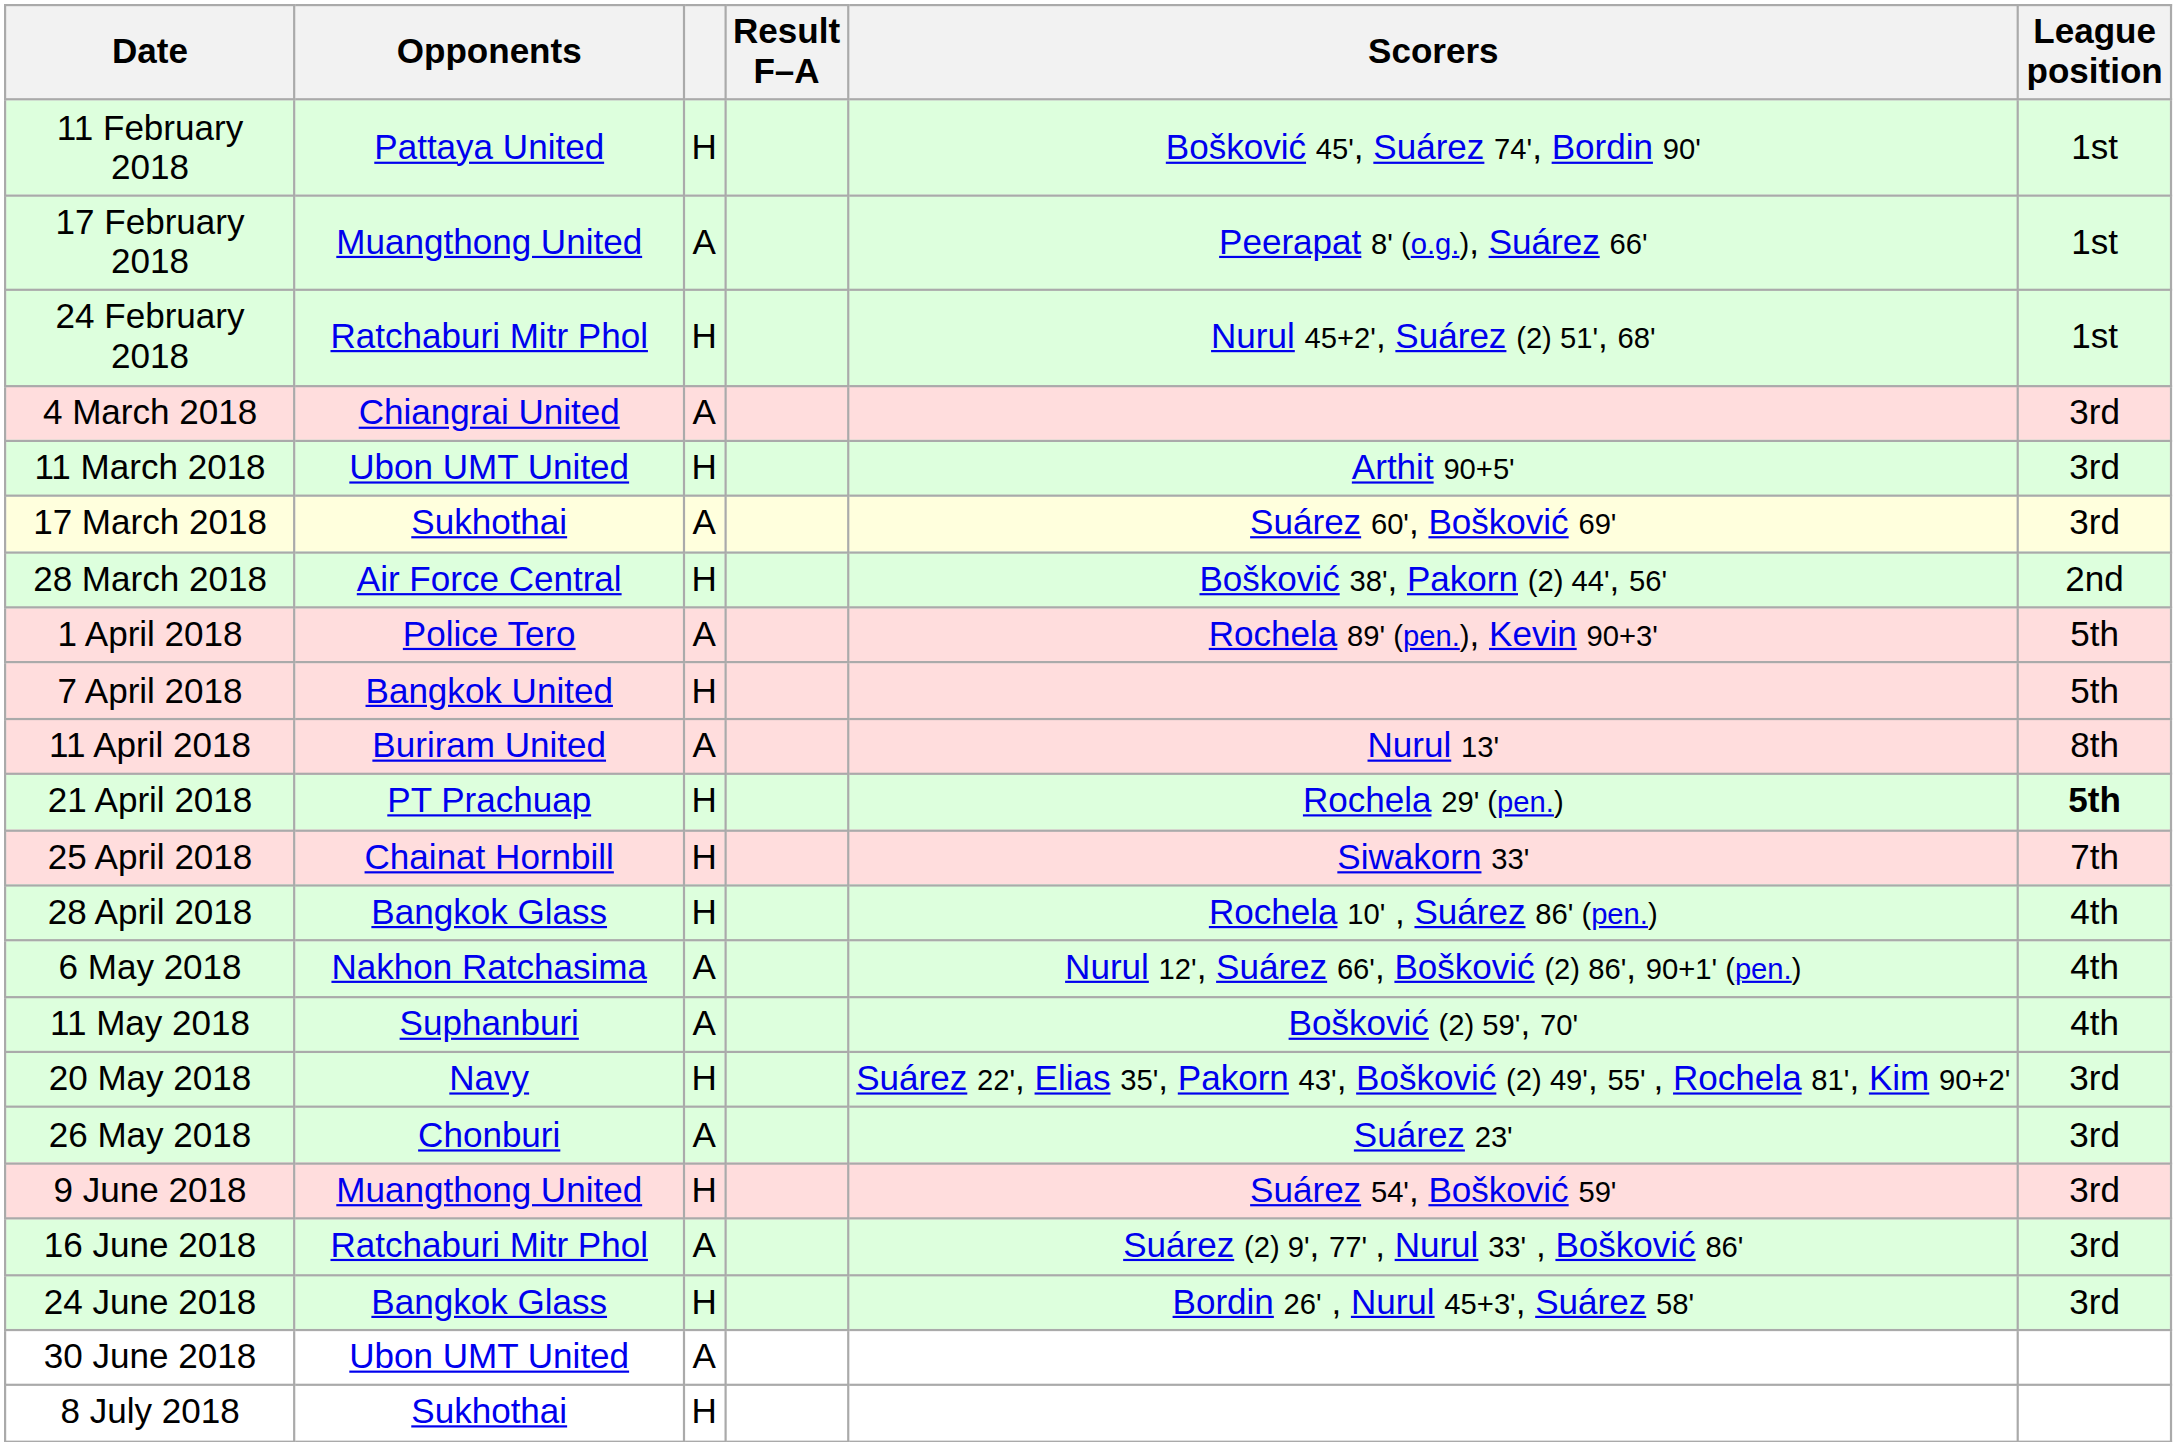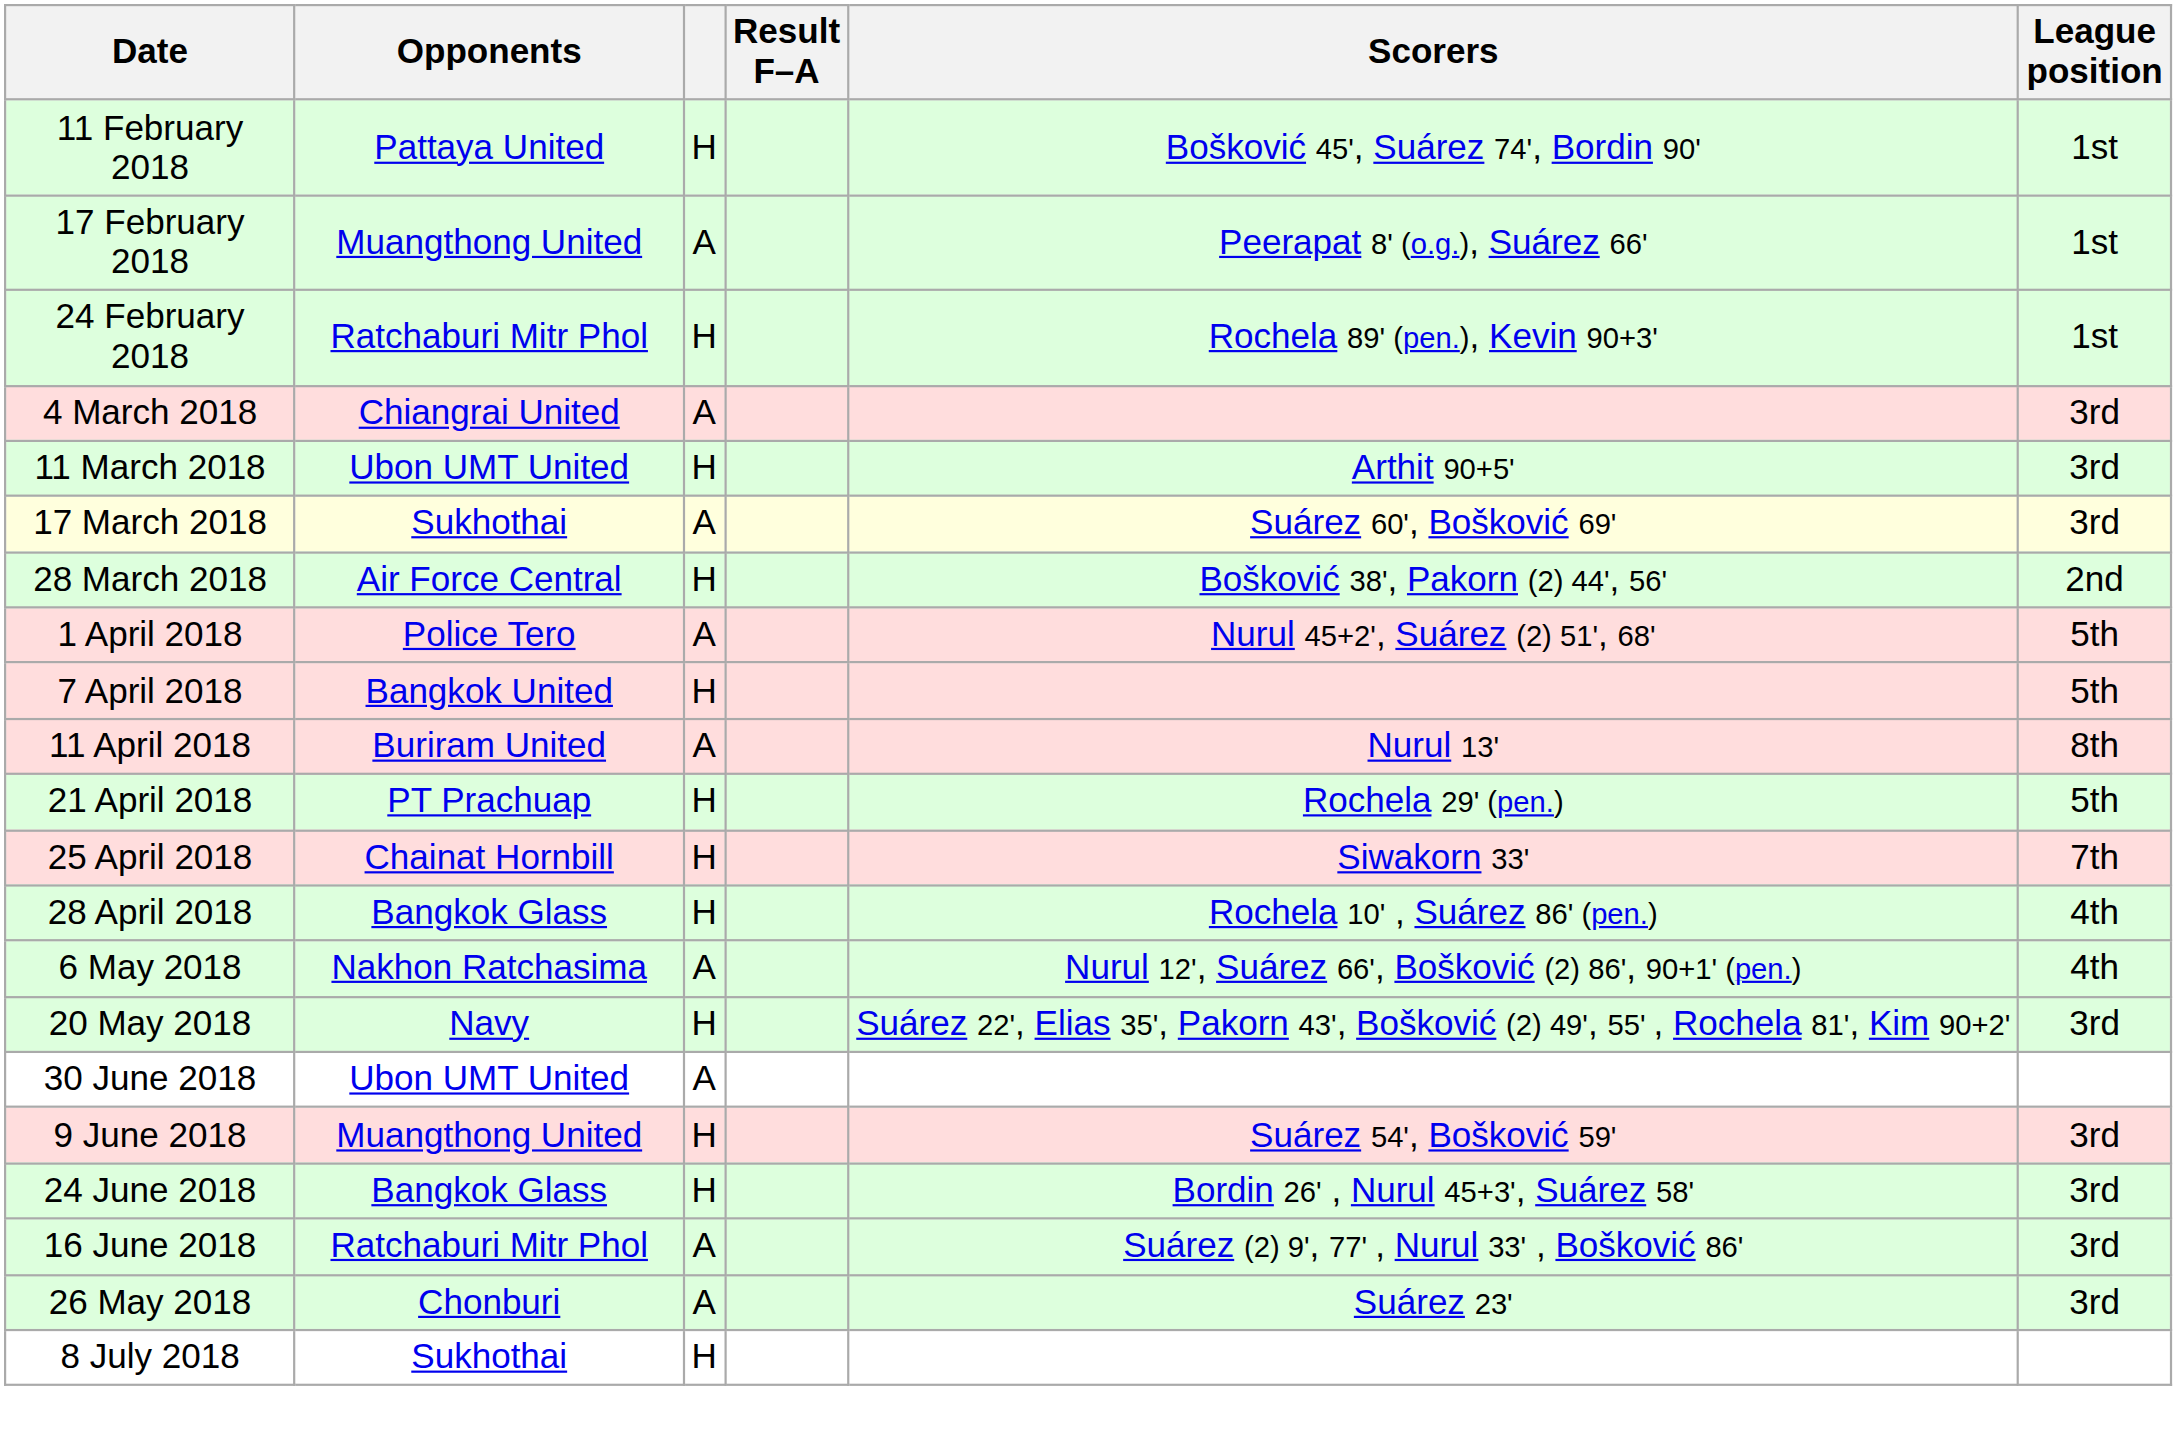24 February 2018 | Scorers: Nurul 45+2', Suárez (2) 51', 68' -> Rochela 89' (pen.), Kevin 90+3'
1 April 2018 | Scorers: Rochela 89' (pen.), Kevin 90+3' -> Nurul 45+2', Suárez (2) 51', 68'
21 April 2018 | League position: bold -> normal
- row: 11 May 2018 | Suphanburi | A | Bošković (2) 59', 70' | 4th
rows swapped: 26 May 2018 <-> 30 June 2018
rows swapped: 16 June 2018 <-> 24 June 2018
